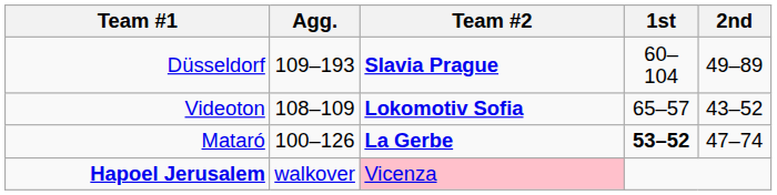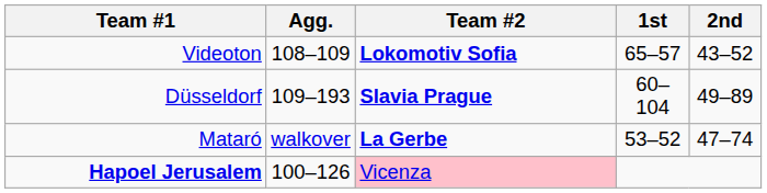rows swapped: Videoton <-> Düsseldorf
Mataró | Agg.: 100–126 -> walkover
Mataró | 1st: bold -> normal
Hapoel Jerusalem | Agg.: walkover -> 100–126
